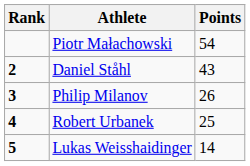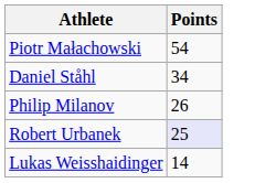- column: Rank | 2 | 3 | 4 | 5
Daniel Ståhl | Points: 43 -> 34
Robert Urbanek | Points: no background -> lavender background
